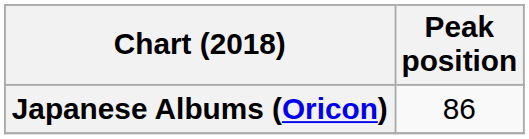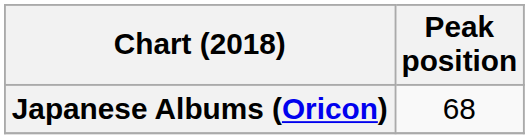Japanese Albums (Oricon) | Peak position: 86 -> 68
